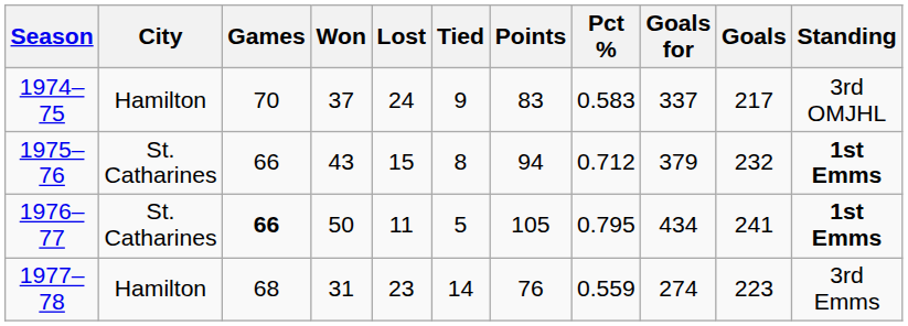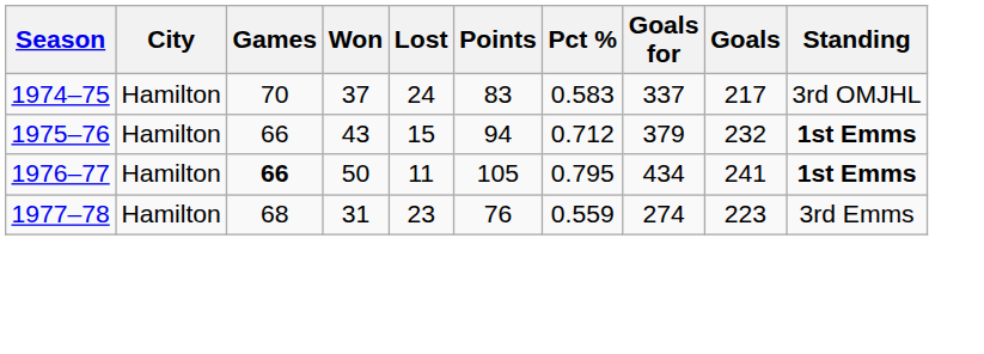- column: Tied | 9 | 8 | 5 | 14
1975–76 | City: St. Catharines -> Hamilton
1976–77 | City: St. Catharines -> Hamilton
